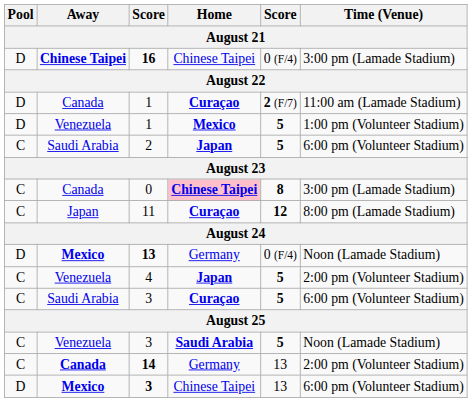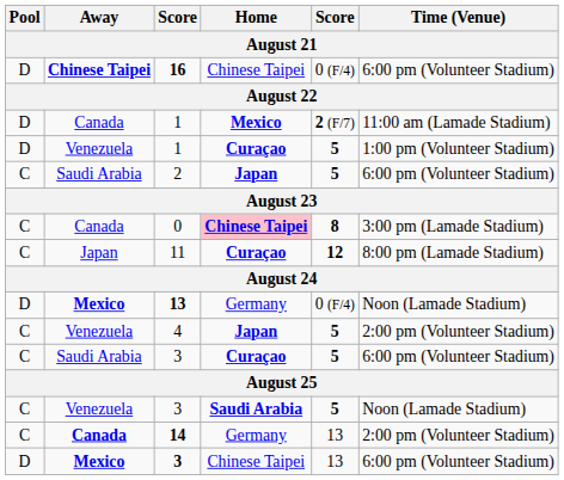16 | Time (Venue): 3:00 pm (Lamade Stadium) -> 6:00 pm (Volunteer Stadium)
Canada / 1 | Home: Curaçao -> Mexico
Venezuela / 1 | Home: Mexico -> Curaçao
